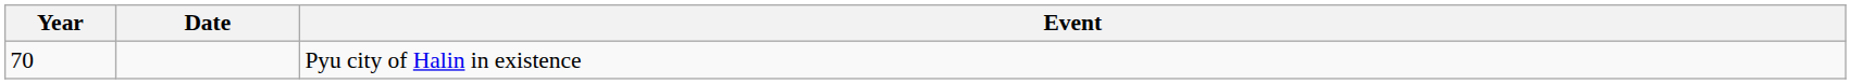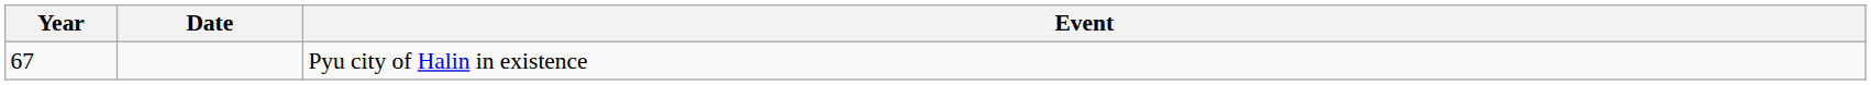Pyu city of Halin in existence | Year: 70 -> 67
